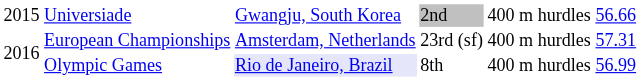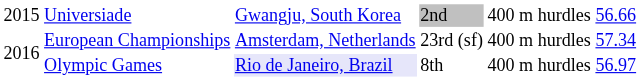European Championships | column 6: 57.31 -> 57.34
Olympic Games | column 6: 56.99 -> 56.97
